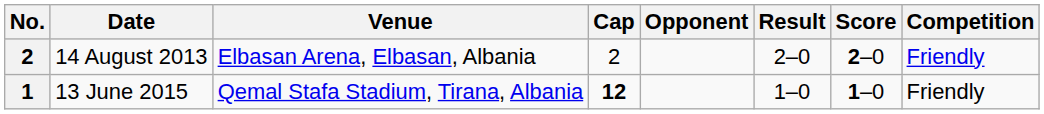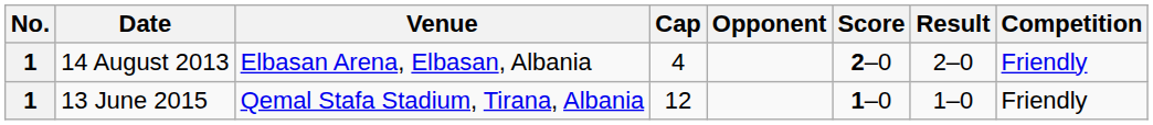columns swapped: Score <-> Result
14 August 2013 | No.: 2 -> 1
14 August 2013 | Cap: 2 -> 4
13 June 2015 | Cap: bold -> normal
